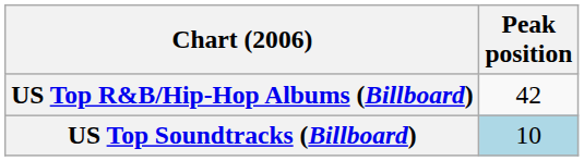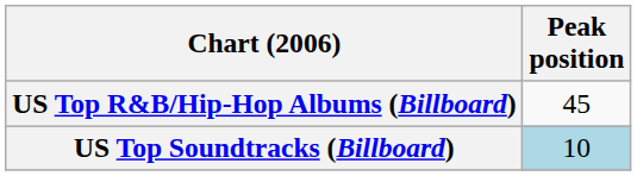US Top R&B/Hip-Hop Albums (Billboard) | Peak position: 42 -> 45
